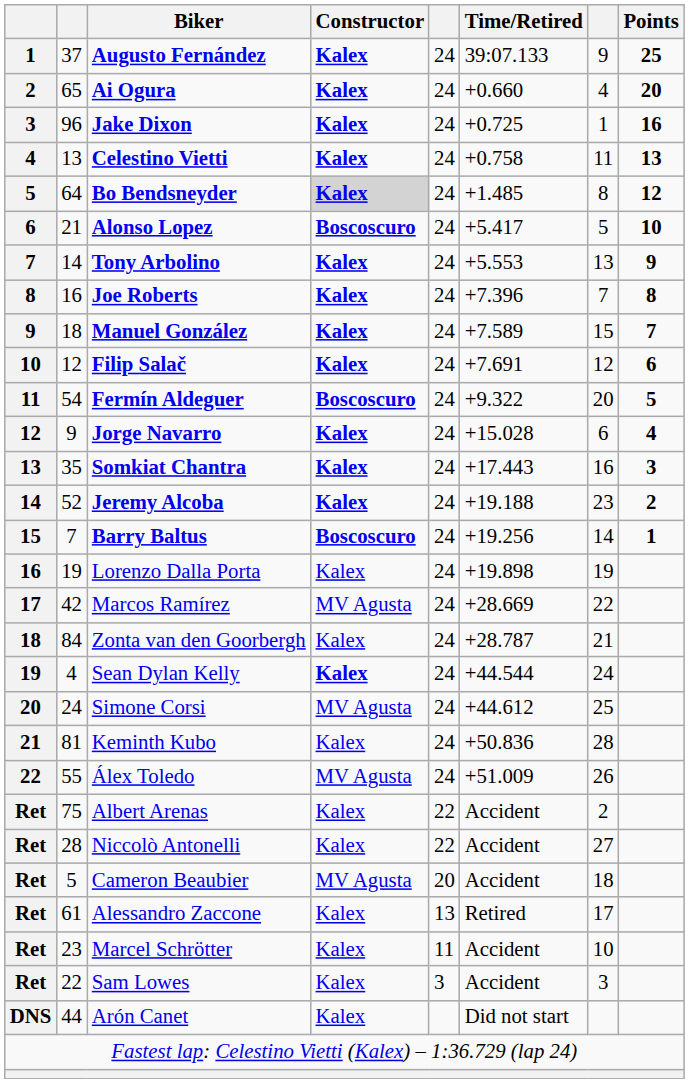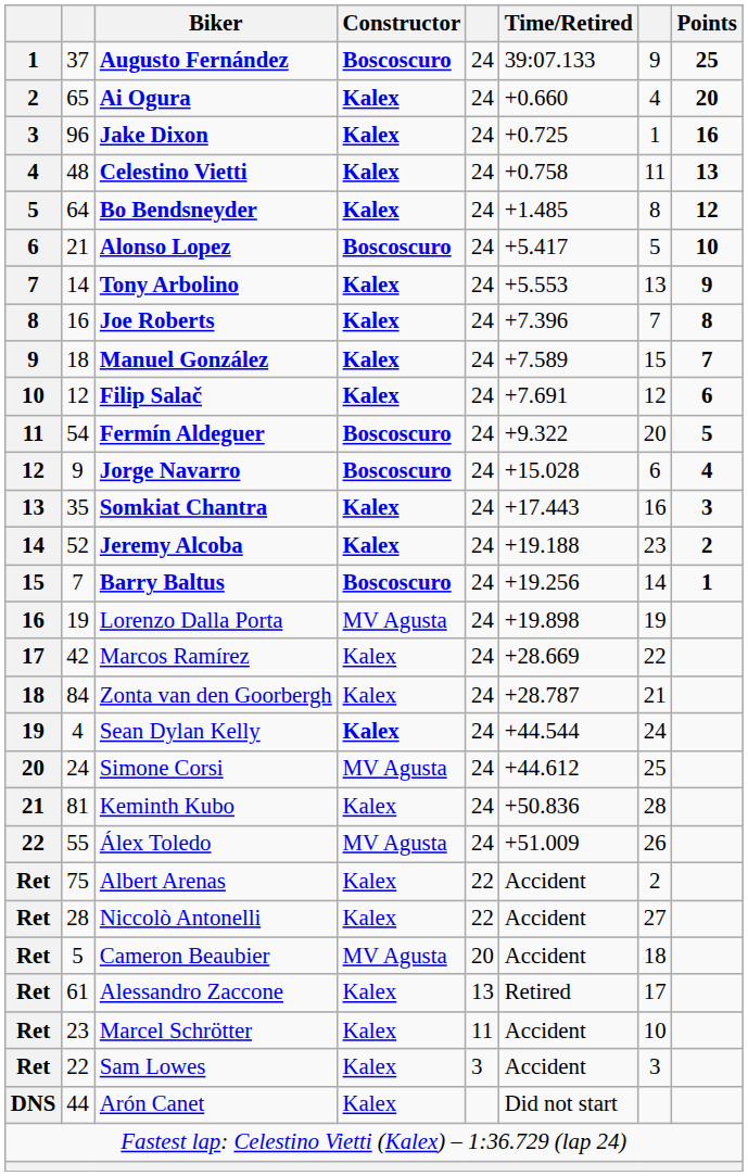Augusto Fernández | Constructor: Kalex -> Boscoscuro
Celestino Vietti | column 2: 13 -> 48
Bo Bendsneyder | Constructor: lightgrey background -> no background
Jorge Navarro | Constructor: Kalex -> Boscoscuro
Lorenzo Dalla Porta | Constructor: Kalex -> MV Agusta
Marcos Ramírez | Constructor: MV Agusta -> Kalex
